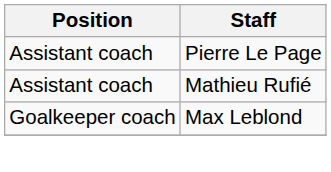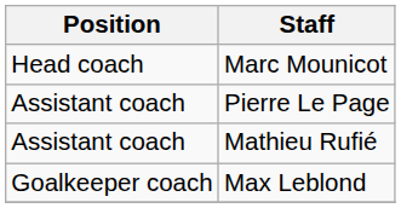+ row: Head coach | Marc Mounicot
